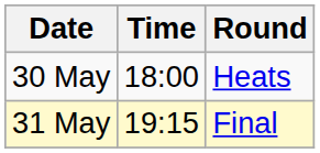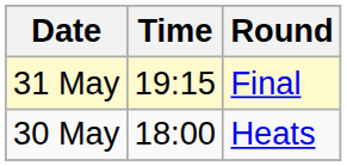rows swapped: 30 May <-> 31 May
